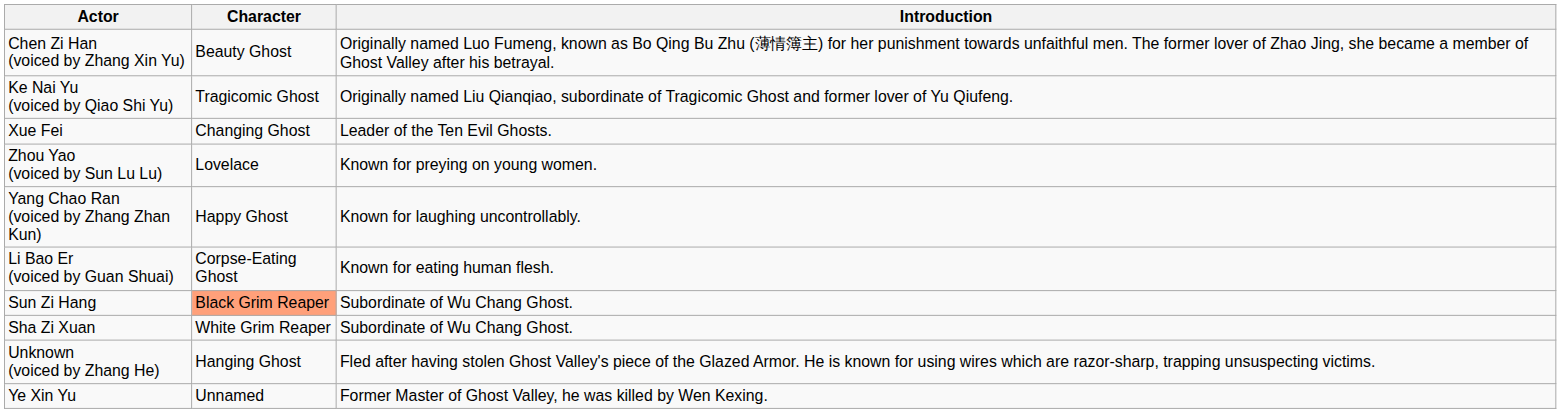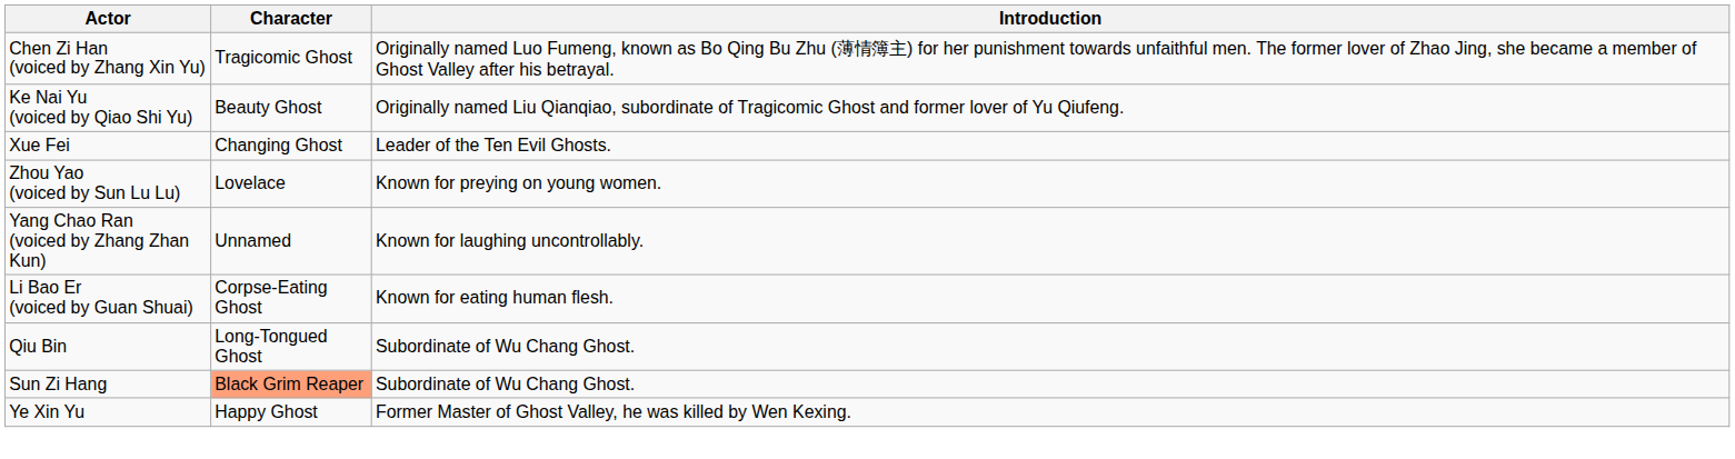Chen Zi Han (voiced by Zhang Xin Yu) | Character: Beauty Ghost -> Tragicomic Ghost
Ke Nai Yu (voiced by Qiao Shi Yu) | Character: Tragicomic Ghost -> Beauty Ghost
Yang Chao Ran (voiced by Zhang Zhan Kun) | Character: Happy Ghost -> Unnamed
+ row: Qiu Bin | Long-Tongued Ghost | Subordinate of Wu Chang Ghost.
- row: Sha Zi Xuan | White Grim Reaper | Subordinate of Wu Chang Ghost.
- row: Unknown (voiced by Zhang He) | Hanging Ghost | Fled after having stolen Ghost Valley's piece of the Glazed Armor. He is known for using wires which are razor-sharp, trapping unsuspecting victims.
Ye Xin Yu | Character: Unnamed -> Happy Ghost
